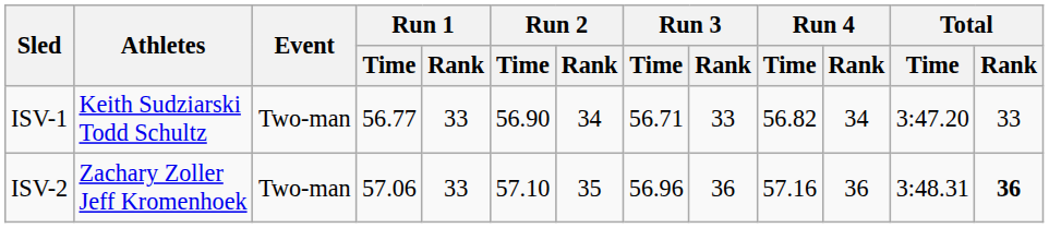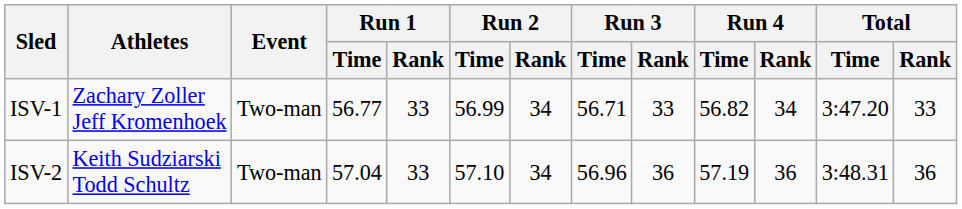ISV-1 | Athletes: Keith Sudziarski Todd Schultz -> Zachary Zoller Jeff Kromenhoek
ISV-1 | Run 2 / Time: 56.90 -> 56.99
ISV-2 | Athletes: Zachary Zoller Jeff Kromenhoek -> Keith Sudziarski Todd Schultz
ISV-2 | Run 1 / Time: 57.06 -> 57.04
ISV-2 | Run 2 / Rank: 35 -> 34
ISV-2 | Run 4 / Time: 57.16 -> 57.19
ISV-2 | Total / Rank: bold -> normal
